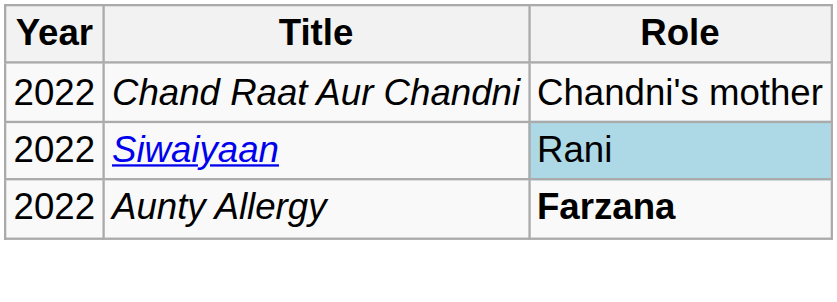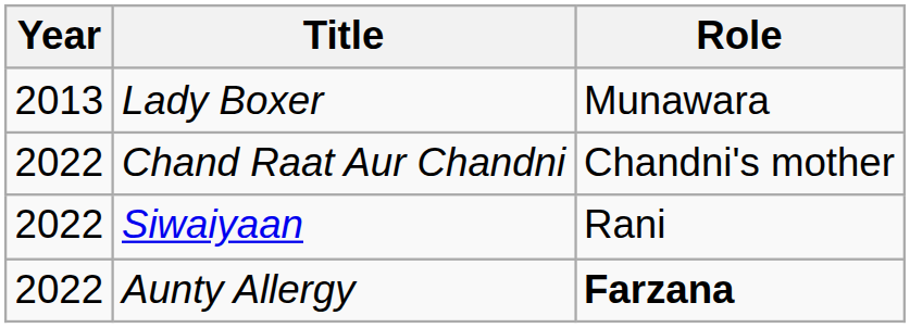+ row: 2013 | Lady Boxer | Munawara
Siwaiyaan | Role: lightblue background -> no background
